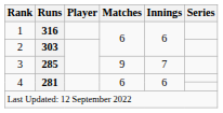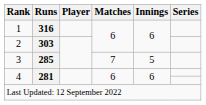3 | Matches: 9 -> 7
3 | Innings: 7 -> 5
